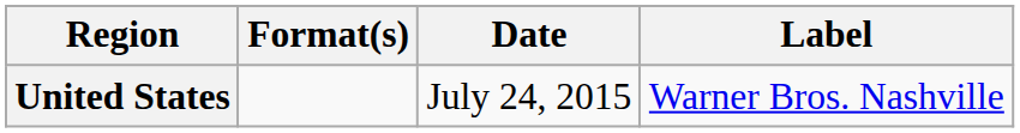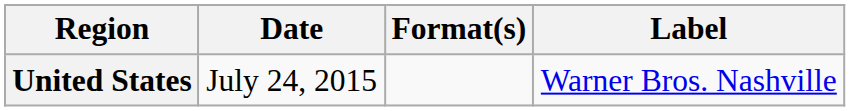columns swapped: Date <-> Format(s)
